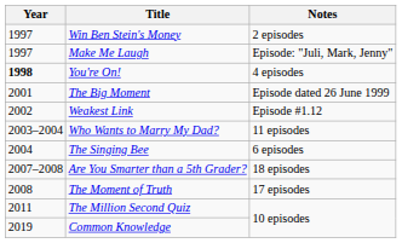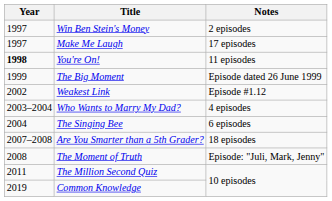Make Me Laugh | Notes: Episode: "Juli, Mark, Jenny" -> 17 episodes
You're On! | Notes: 4 episodes -> 11 episodes
The Big Moment | Year: 2001 -> 1999
Who Wants to Marry My Dad? | Notes: 11 episodes -> 4 episodes
The Moment of Truth | Notes: 17 episodes -> Episode: "Juli, Mark, Jenny"
